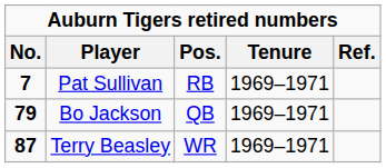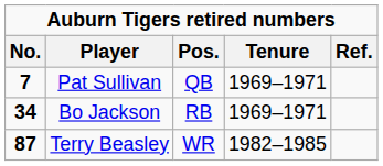Pat Sullivan | Pos.: RB -> QB
Bo Jackson | No.: 79 -> 34
Bo Jackson | Pos.: QB -> RB
Terry Beasley | Tenure: 1969–1971 -> 1982–1985
